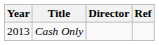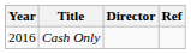Cash Only | Year: 2013 -> 2016
